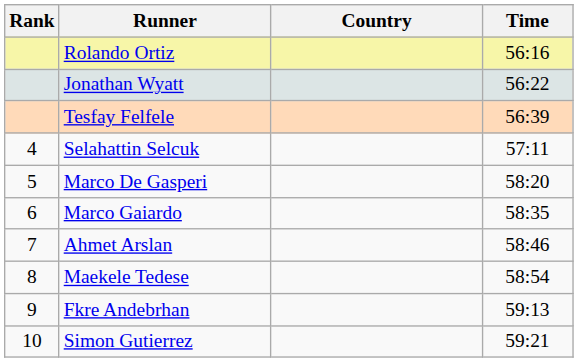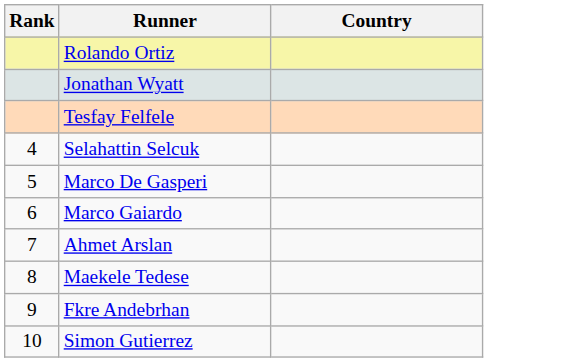- column: Time | 56:16 | 56:22 | 56:39 | 57:11 | 58:20 | 58:35 | 58:46 | 58:54 | 59:13 | 59:21
